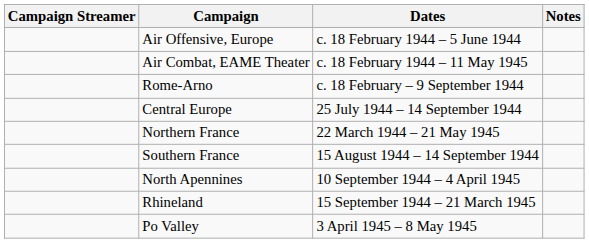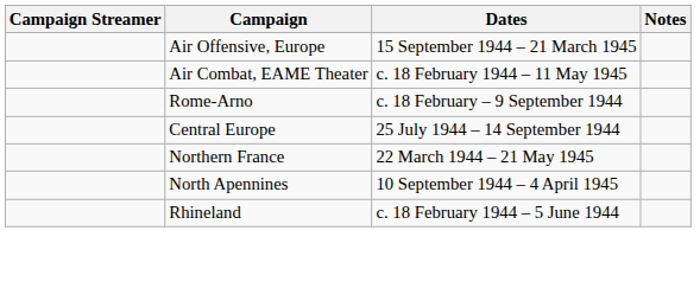Air Offensive, Europe | Dates: c. 18 February 1944 – 5 June 1944 -> 15 September 1944 – 21 March 1945
- row: Southern France | 15 August 1944 – 14 September 1944
Rhineland | Dates: 15 September 1944 – 21 March 1945 -> c. 18 February 1944 – 5 June 1944
- row: Po Valley | 3 April 1945 – 8 May 1945
